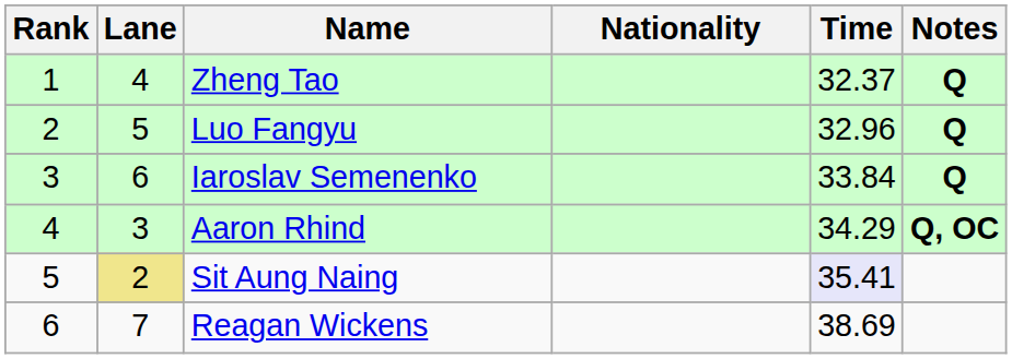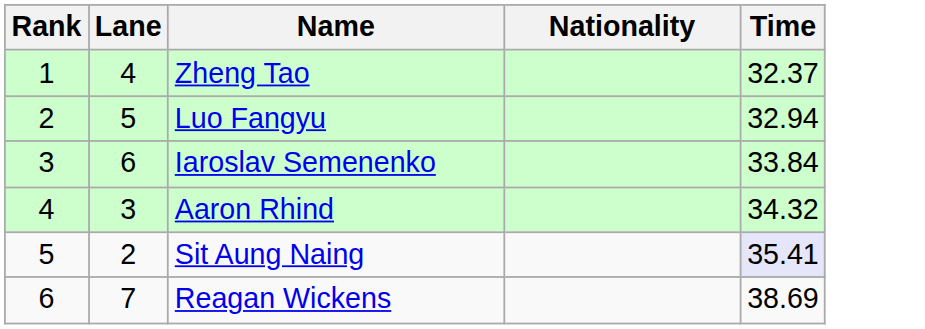- column: Notes | Q | Q | Q | Q, OC
Luo Fangyu | Time: 32.96 -> 32.94
Aaron Rhind | Time: 34.29 -> 34.32
Sit Aung Naing | Lane: khaki background -> no background
